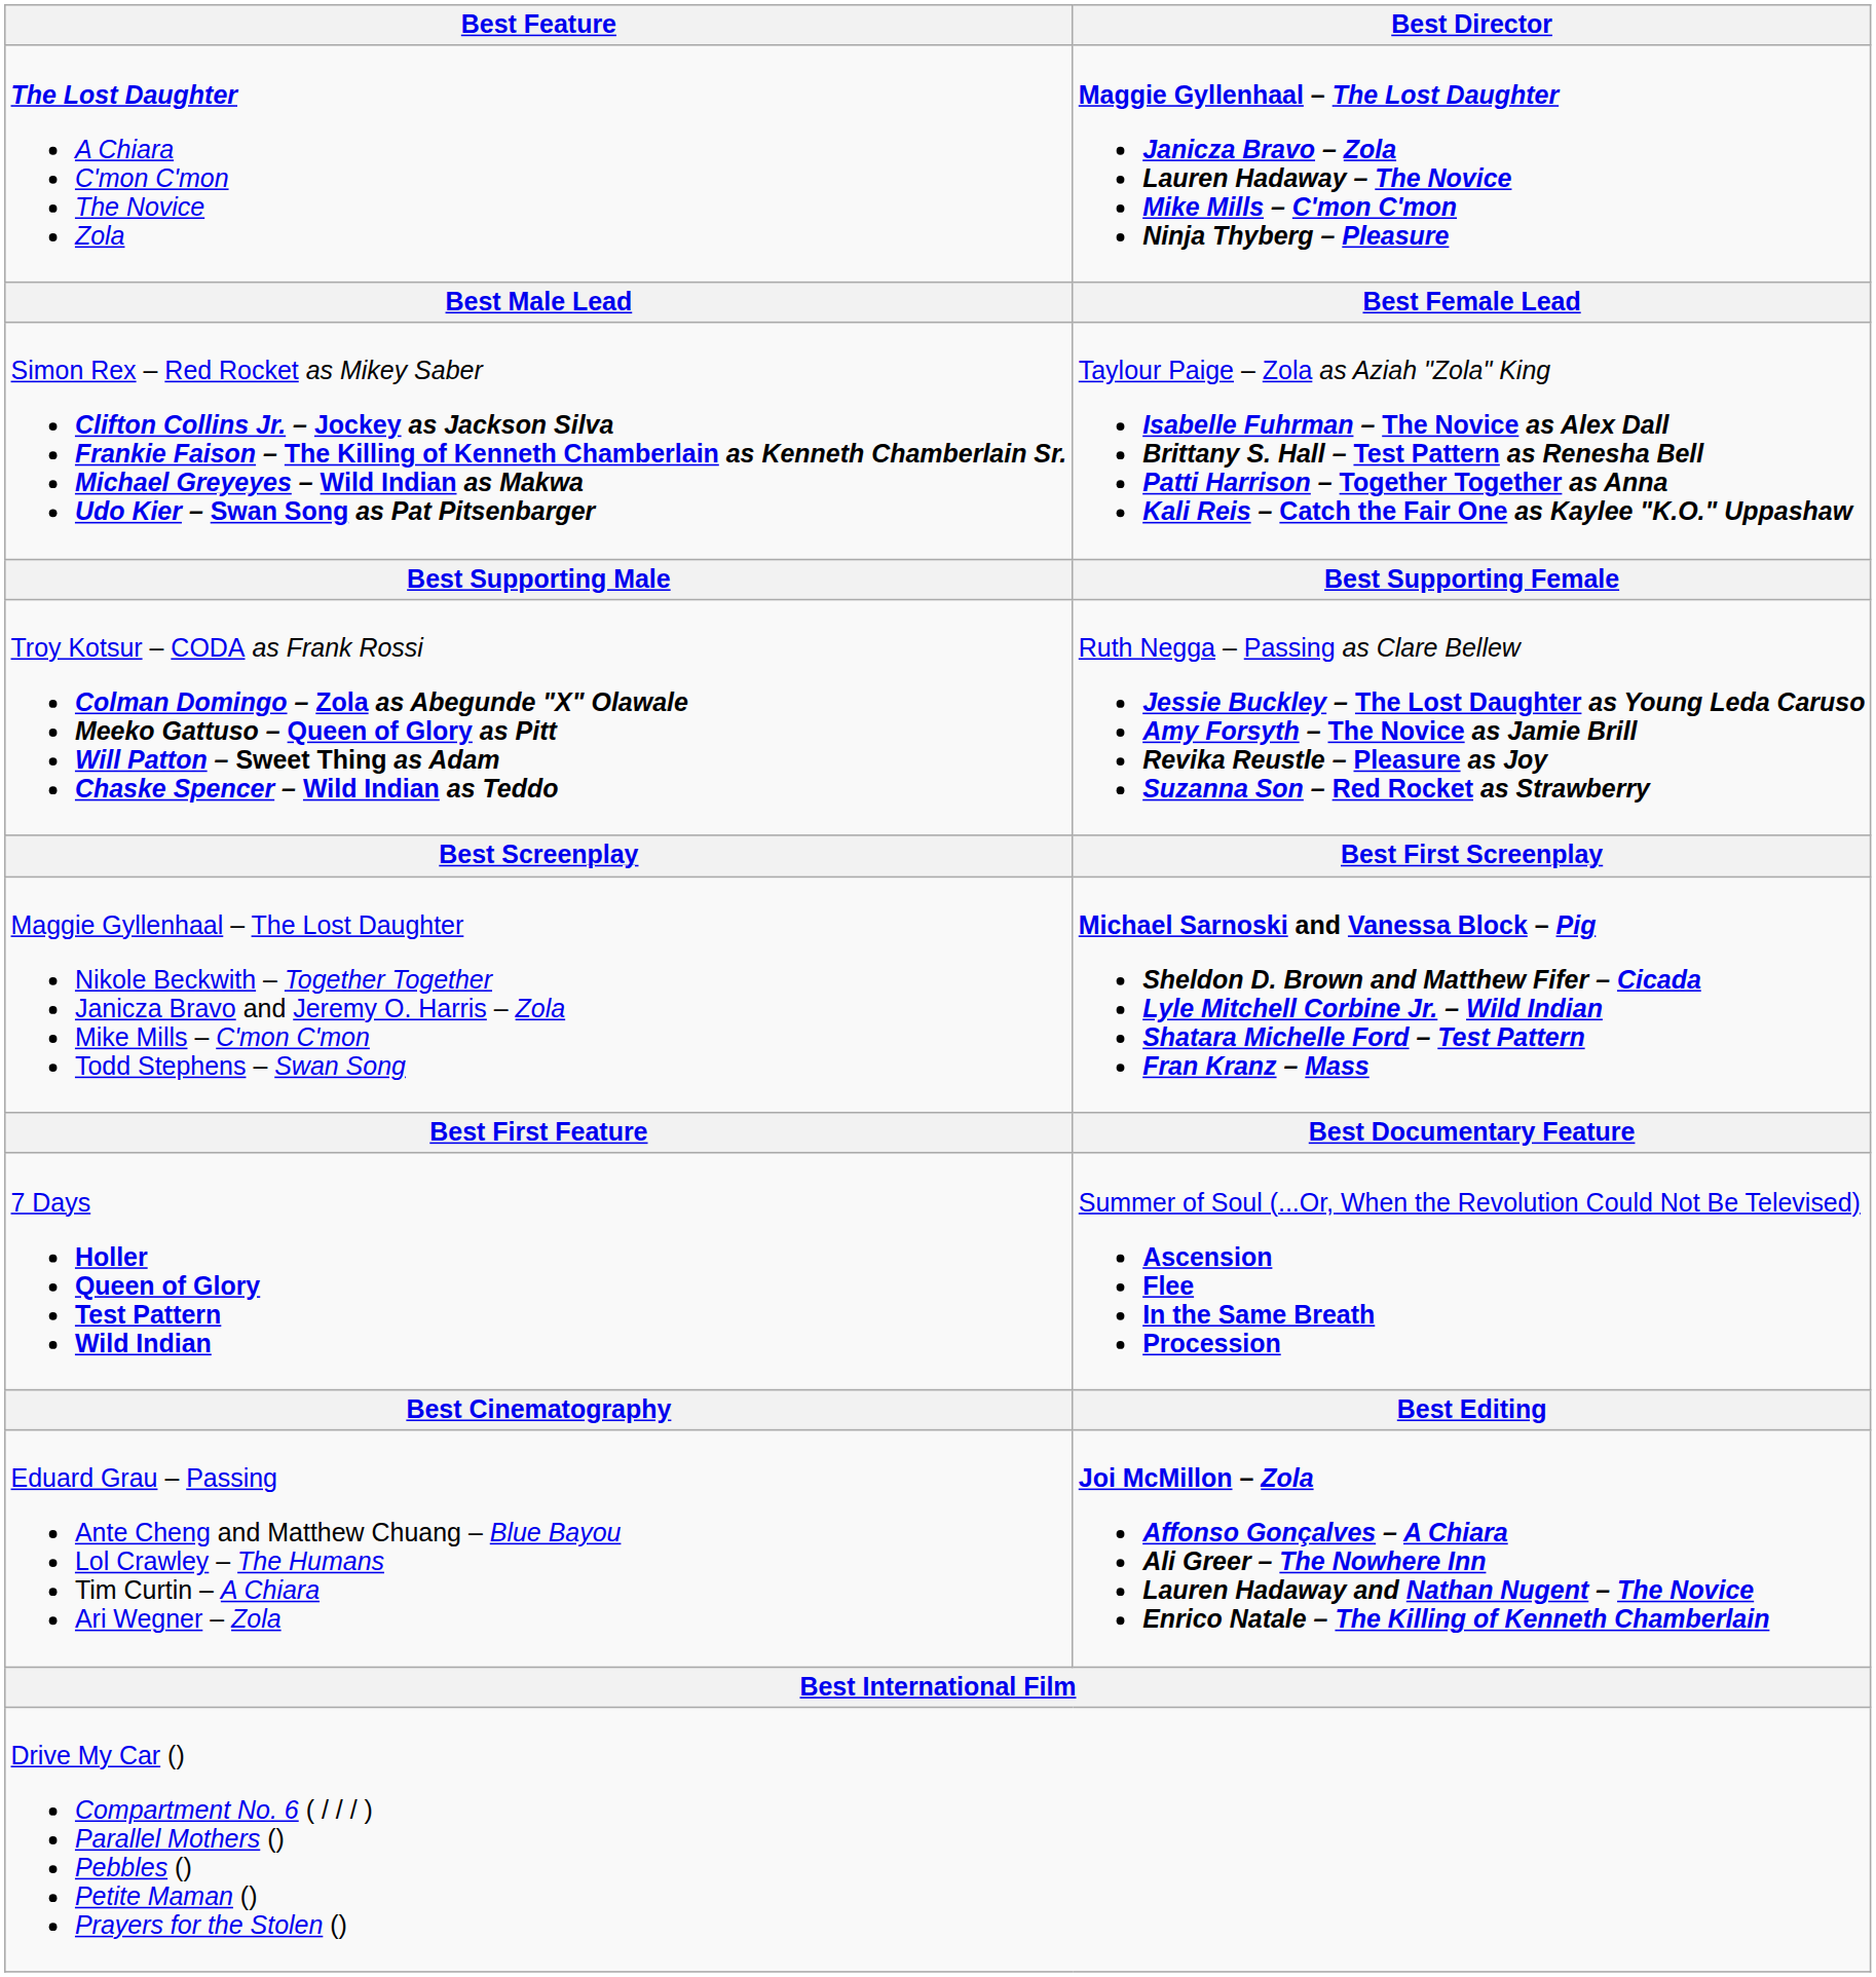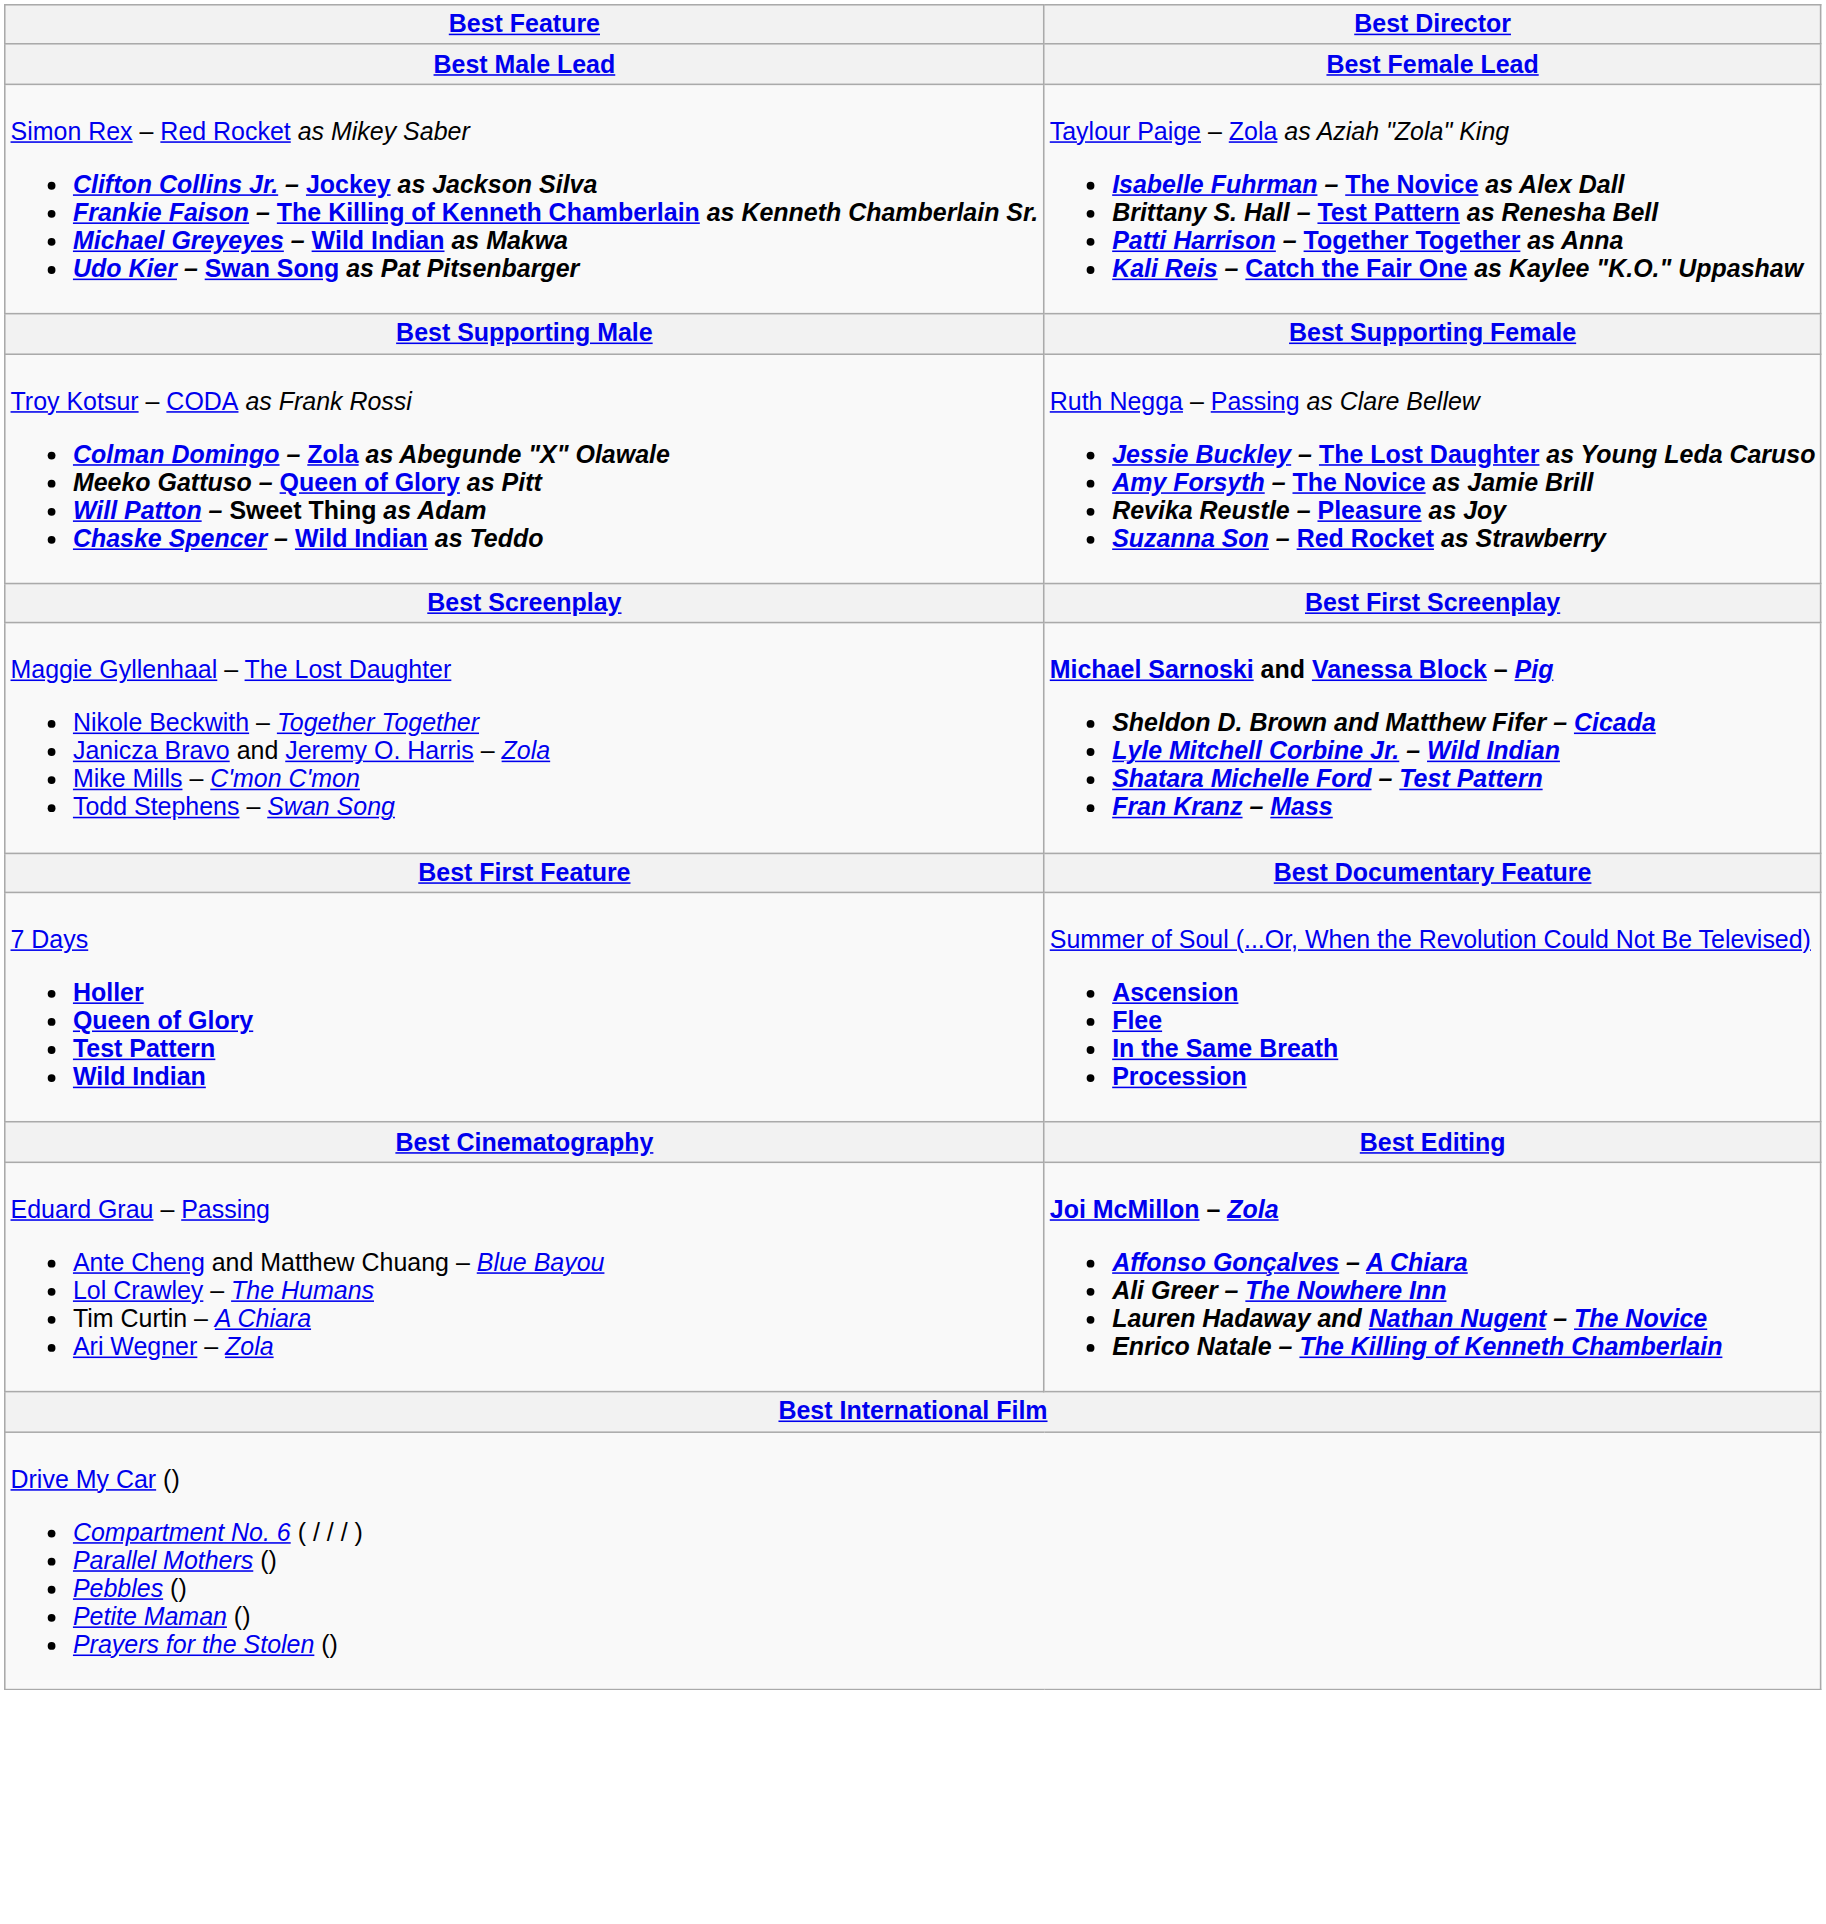- row: The Lost Daughter A Chiara C'mon C'mon The Novice Zola | Maggie Gyllenhaal – The Lost Daughter Janicza Bravo – Zola Lauren Hadaway – The Novice Mike Mills – C'mon C'mon Ninja Thyberg – Pleasure
